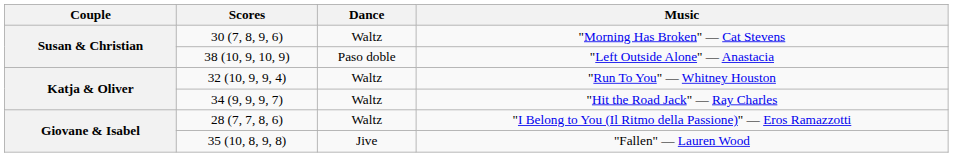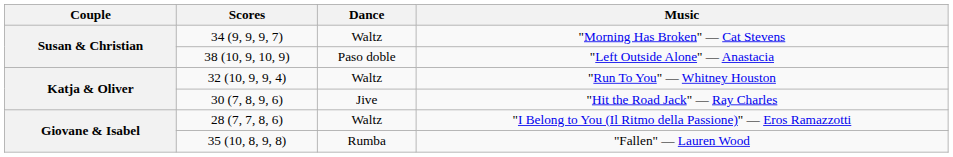"Morning Has Broken" — Cat Stevens | Scores: 30 (7, 8, 9, 6) -> 34 (9, 9, 9, 7)
"Hit the Road Jack" — Ray Charles | Scores: 34 (9, 9, 9, 7) -> 30 (7, 8, 9, 6)
"Hit the Road Jack" — Ray Charles | Dance: Waltz -> Jive
"Fallen" — Lauren Wood | Dance: Jive -> Rumba
